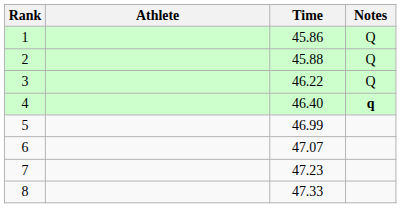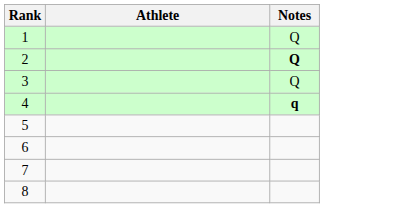- column: Time | 45.86 | 45.88 | 46.22 | 46.40 | 46.99 | 47.07 | 47.23 | 47.33
2 | Notes: normal -> bold
